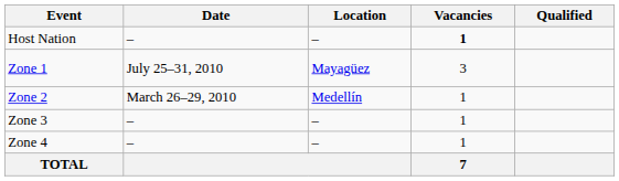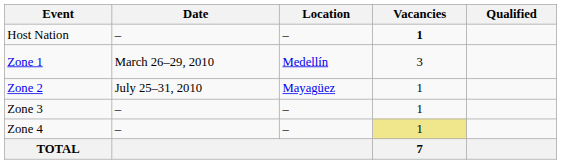Zone 1 | Date: July 25–31, 2010 -> March 26–29, 2010
Zone 1 | Location: Mayagüez -> Medellín
Zone 2 | Date: March 26–29, 2010 -> July 25–31, 2010
Zone 2 | Location: Medellín -> Mayagüez
Zone 4 | Vacancies: no background -> khaki background
